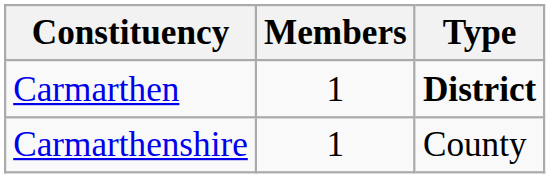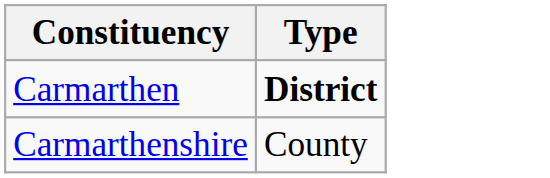- column: Members | 1 | 1
